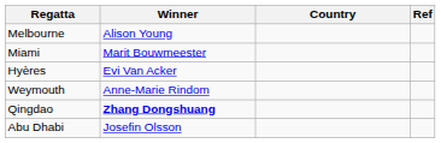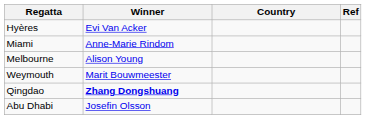rows swapped: Melbourne <-> Hyères
Miami | Winner: Marit Bouwmeester -> Anne-Marie Rindom
Weymouth | Winner: Anne-Marie Rindom -> Marit Bouwmeester
